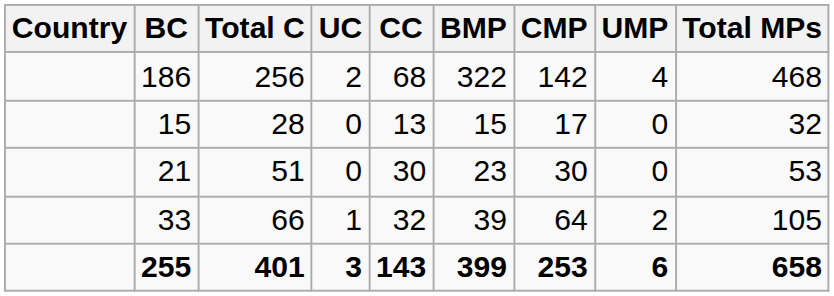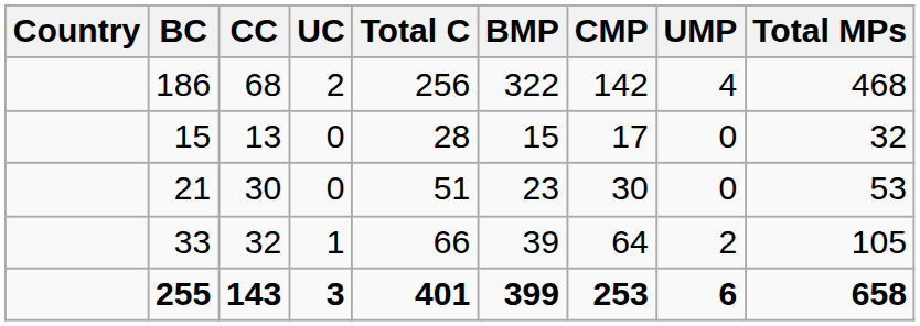columns swapped: CC <-> Total C
